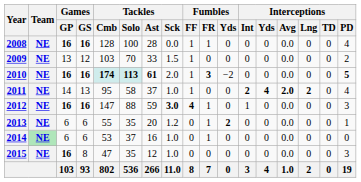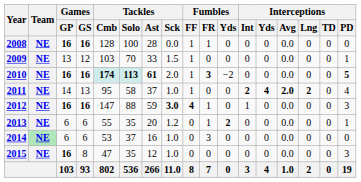2008 | Interceptions / PD: 4 -> 0
2009 | Interceptions / PD: 2 -> 1
2014 | Fumbles / FR: 1 -> 3
